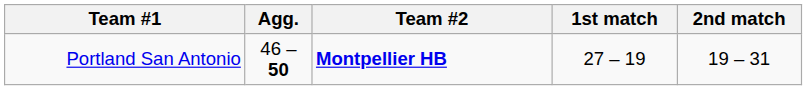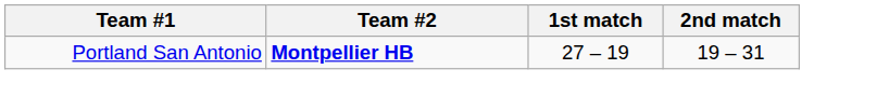- column: Agg. | 46 – 50
